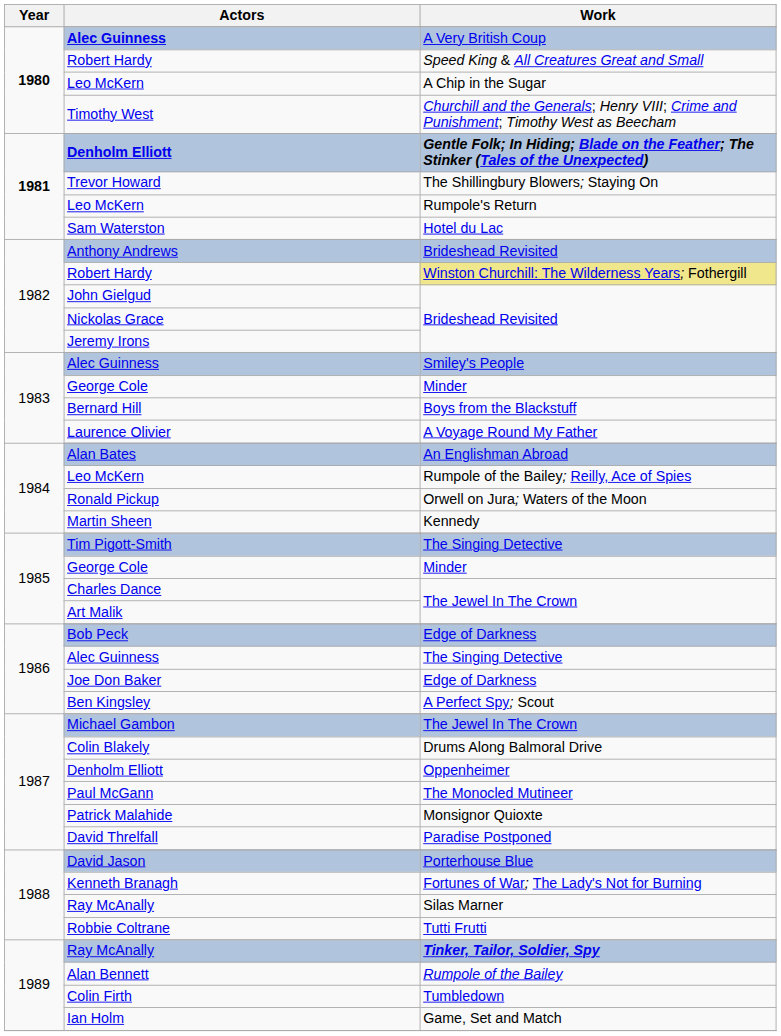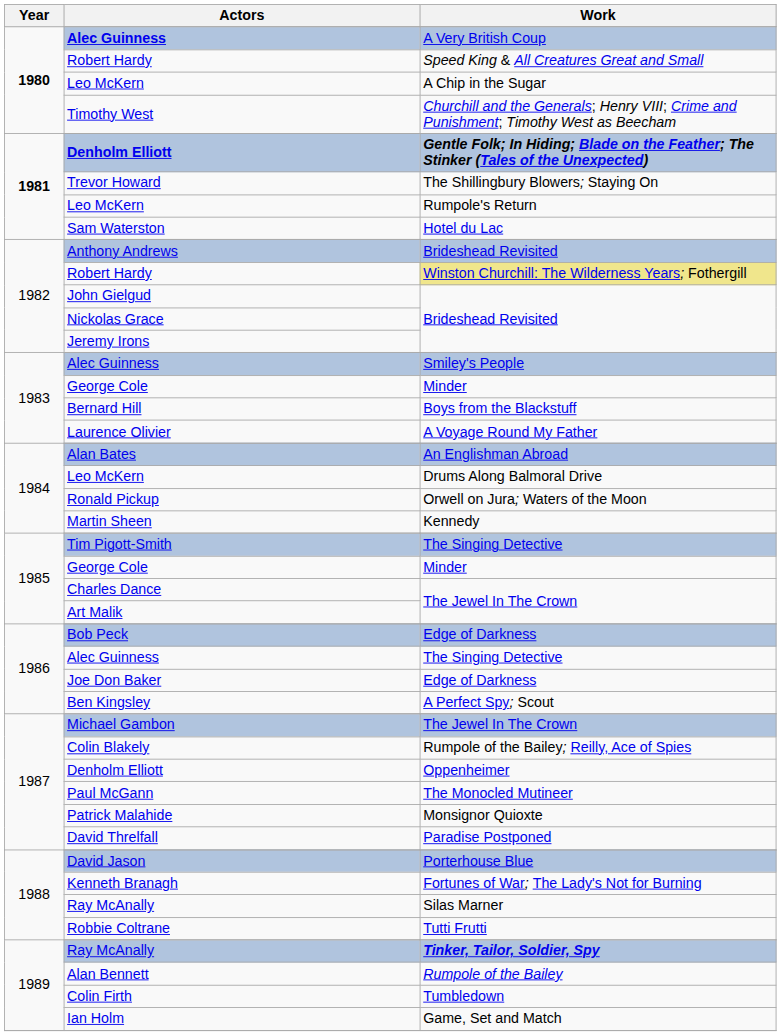1984 / Leo McKern | Work: Rumpole of the Bailey; Reilly, Ace of Spies -> Drums Along Balmoral Drive
Colin Blakely | Work: Drums Along Balmoral Drive -> Rumpole of the Bailey; Reilly, Ace of Spies
